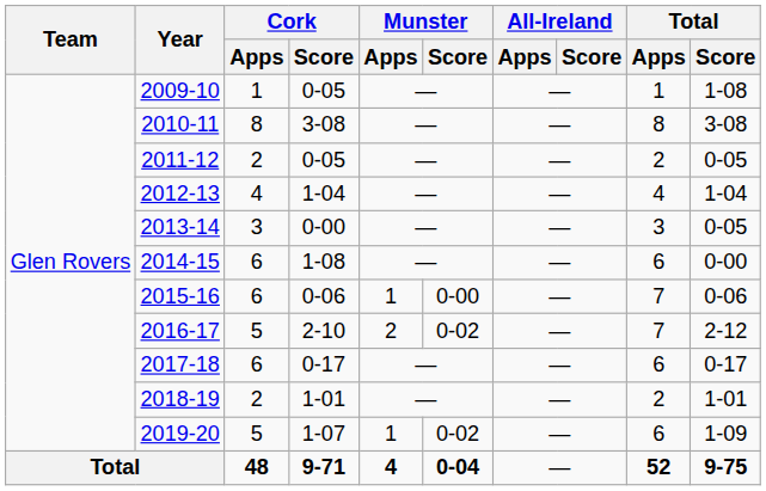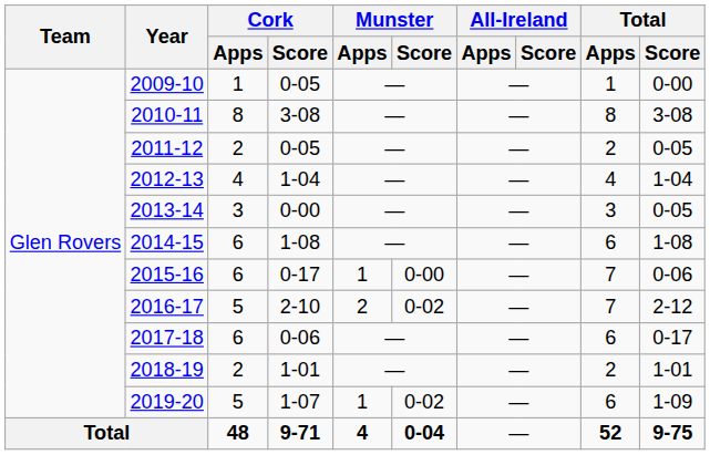2009-10 | Total / Score: 1-08 -> 0-00
2014-15 | Total / Score: 0-00 -> 1-08
2015-16 | Cork / Score: 0-06 -> 0-17
2017-18 | Cork / Score: 0-17 -> 0-06
